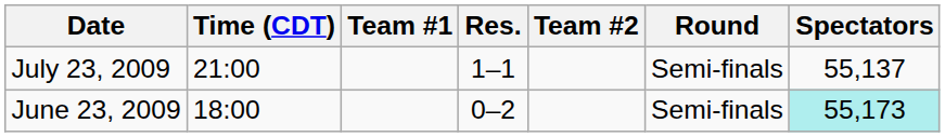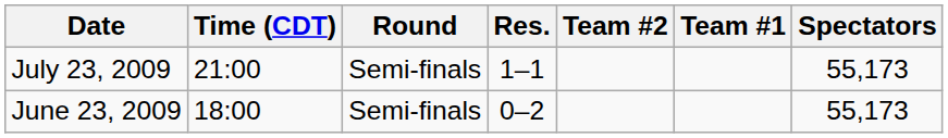columns swapped: Team #1 <-> Round
July 23, 2009 | Spectators: 55,137 -> 55,173
June 23, 2009 | Spectators: paleturquoise background -> no background
